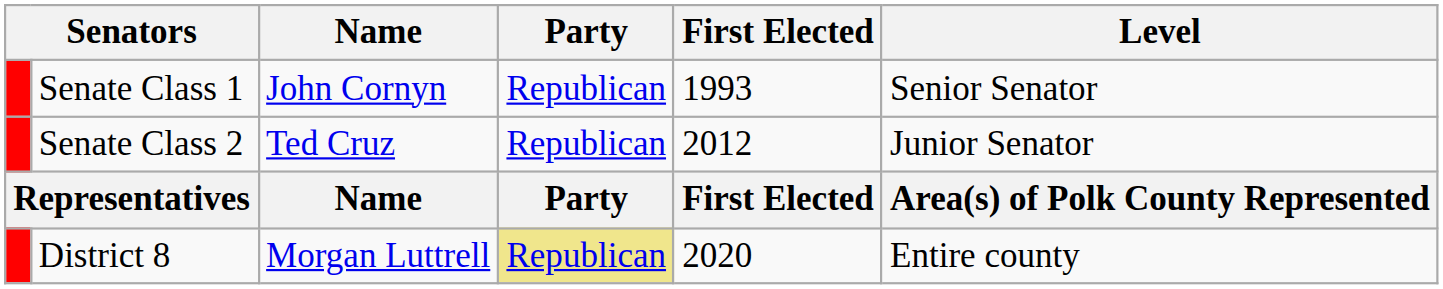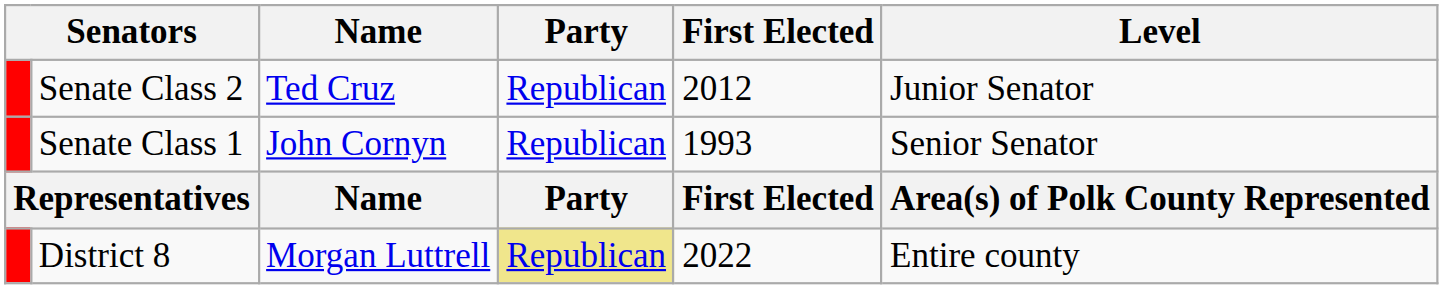rows swapped: Senate Class 1 <-> Senate Class 2
District 8 | First Elected: 2020 -> 2022
